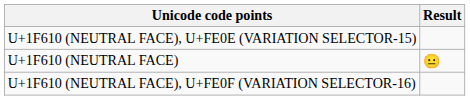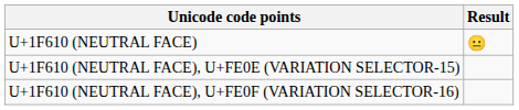rows swapped: U+1F610 (NEUTRAL FACE) <-> U+1F610 (NEUTRAL FACE), U+FE0E (VARIATION SELECTOR-15)
